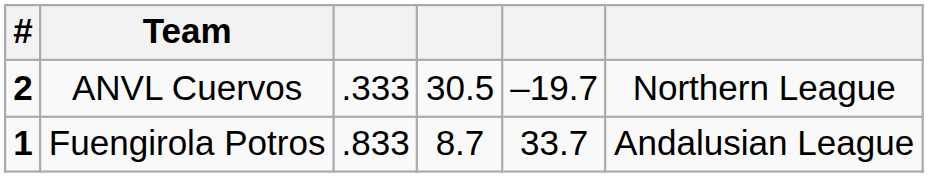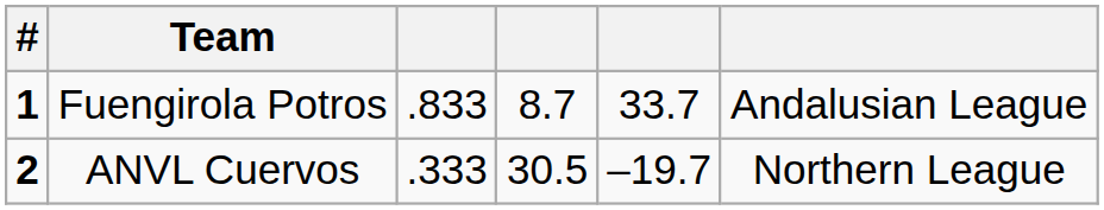rows swapped: Fuengirola Potros <-> ANVL Cuervos
